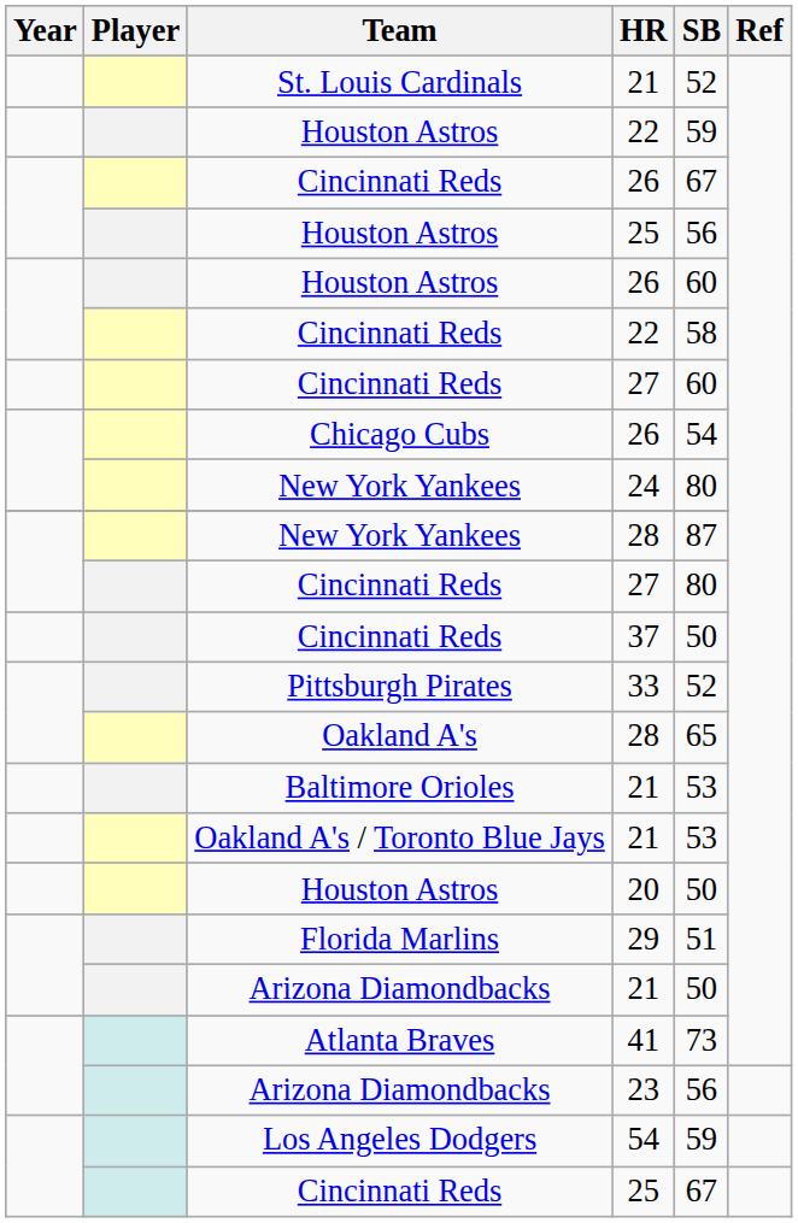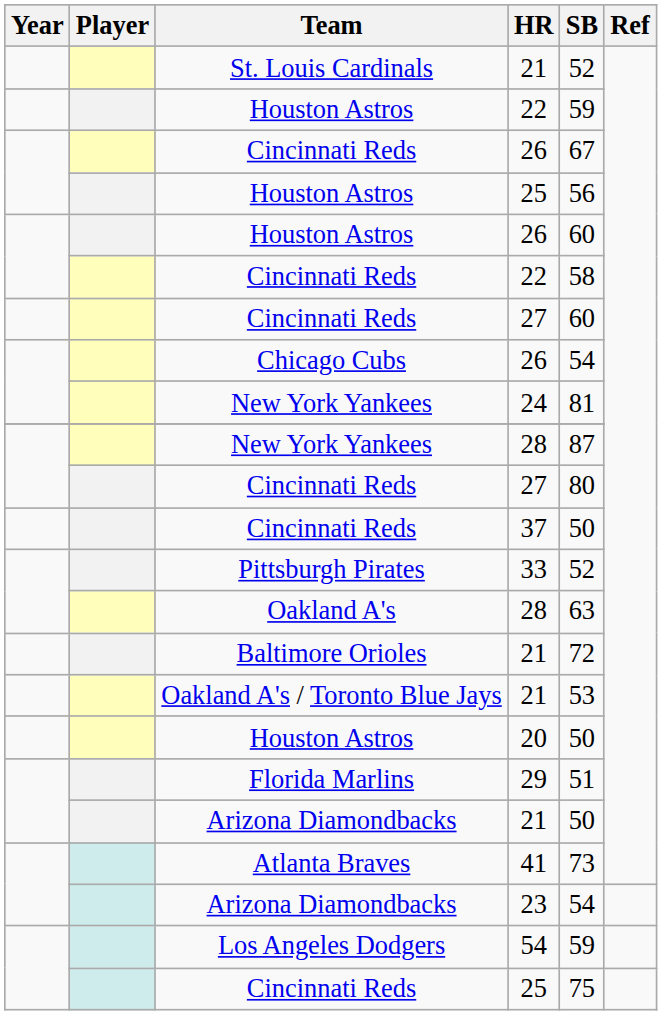24 | SB: 80 -> 81
Oakland A's / 28 | SB: 65 -> 63
Baltimore Orioles / 21 | SB: 53 -> 72
23 | SB: 56 -> 54
Cincinnati Reds / 25 | SB: 67 -> 75
